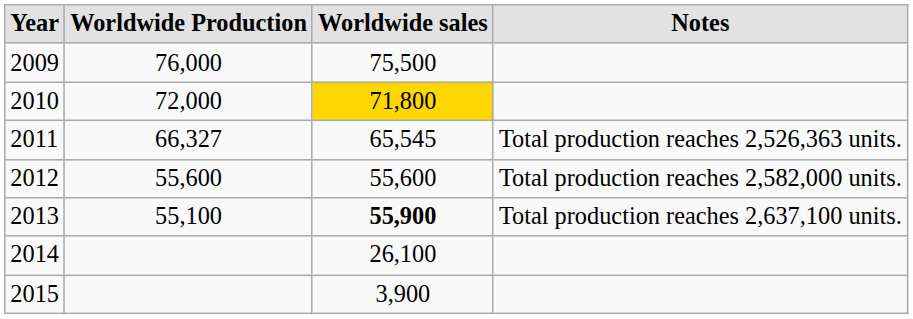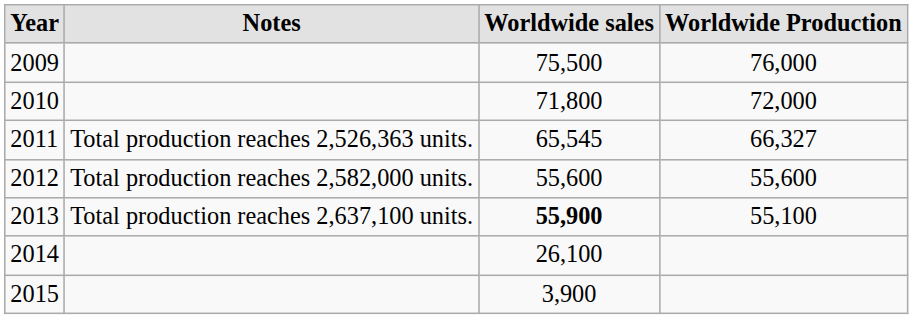columns swapped: Worldwide Production <-> Notes
2010 | Worldwide sales: gold background -> no background
